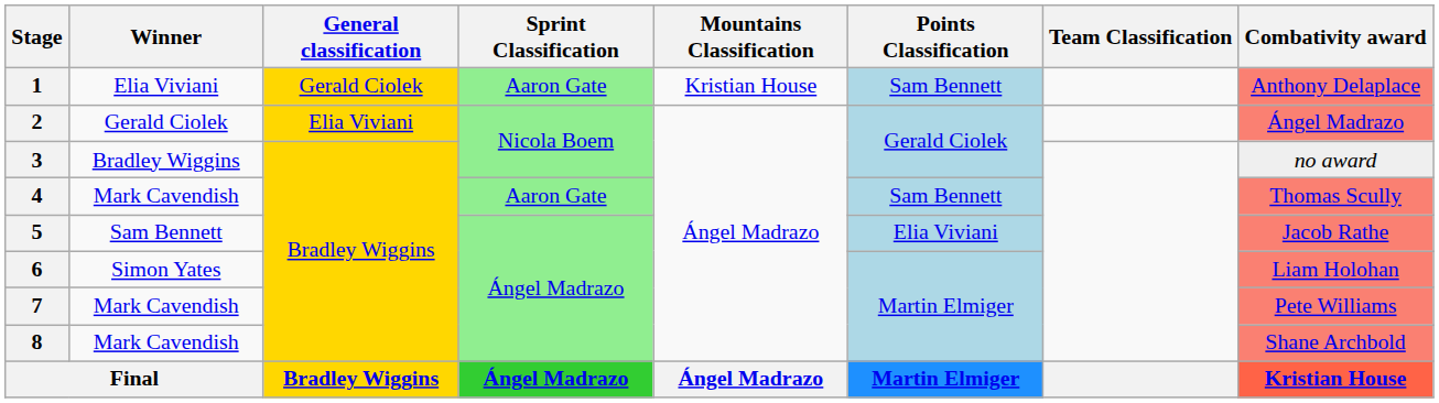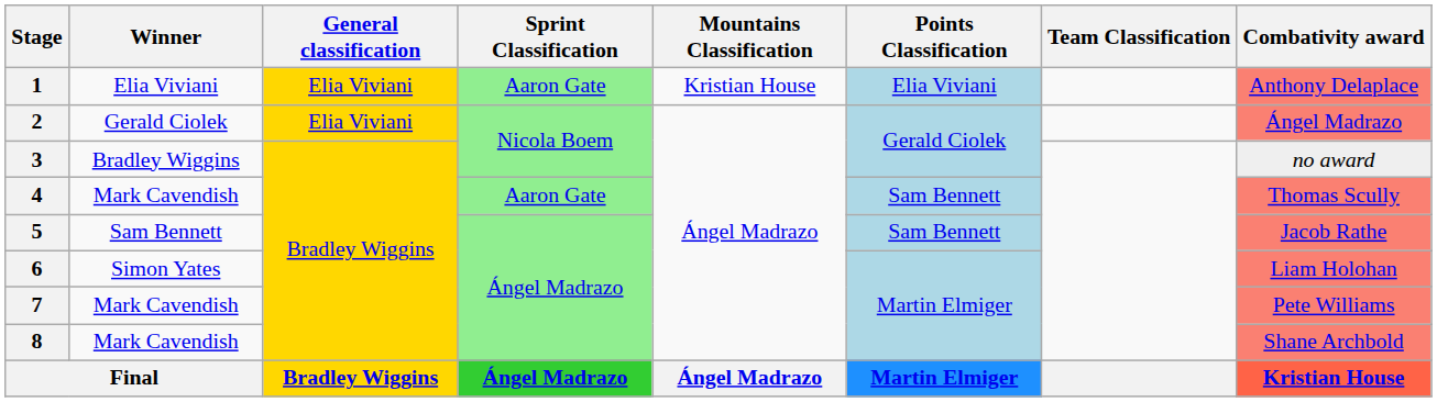1 | General classification: Gerald Ciolek -> Elia Viviani
1 | Points Classification: Sam Bennett -> Elia Viviani
5 | Points Classification: Elia Viviani -> Sam Bennett
